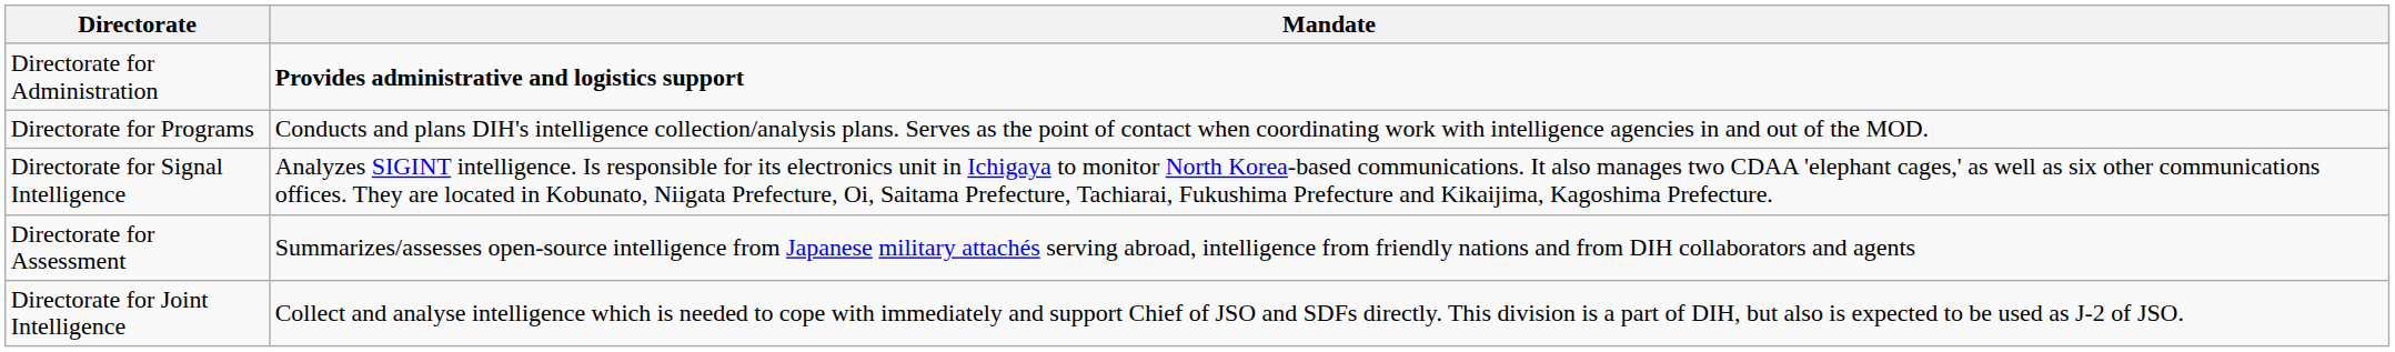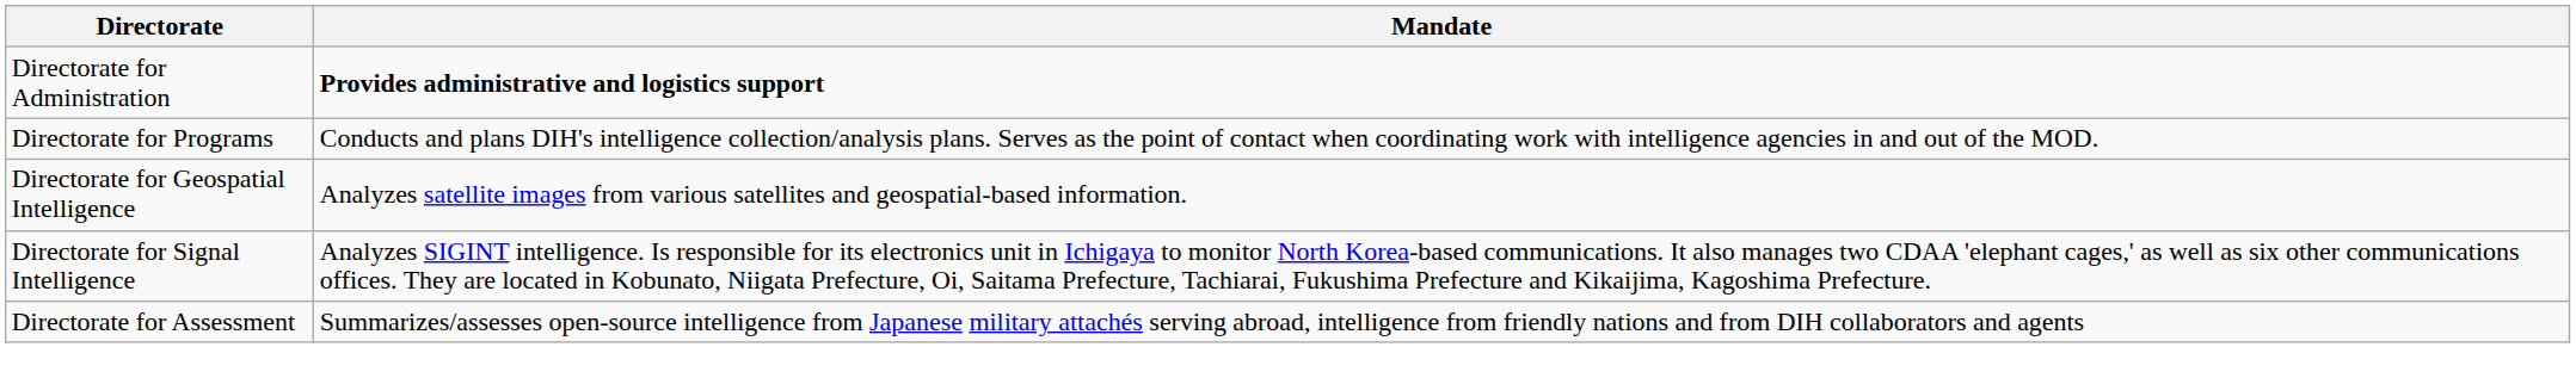+ row: Directorate for Geospatial Intelligence | Analyzes satellite images from various satellites and geospatial-based information.
- row: Directorate for Joint Intelligence | Collect and analyse intelligence which is needed to cope with immediately and support Chief of JSO and SDFs directly. This division is a part of DIH, but also is expected to be used as J-2 of JSO.
